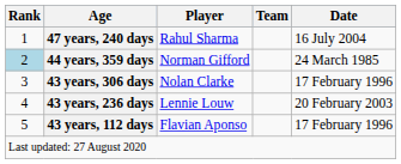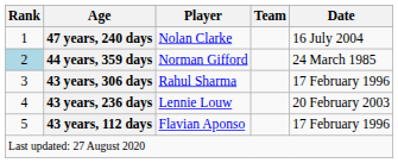47 years, 240 days | Player: Rahul Sharma -> Nolan Clarke
43 years, 306 days | Player: Nolan Clarke -> Rahul Sharma
